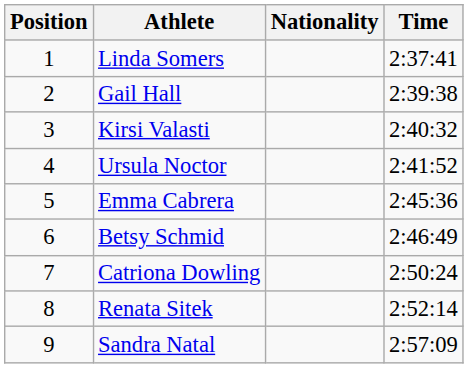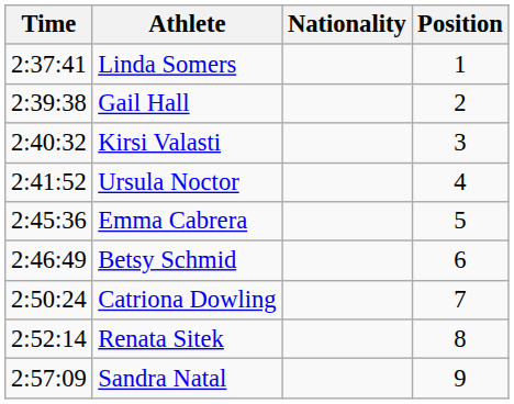columns swapped: Position <-> Time
